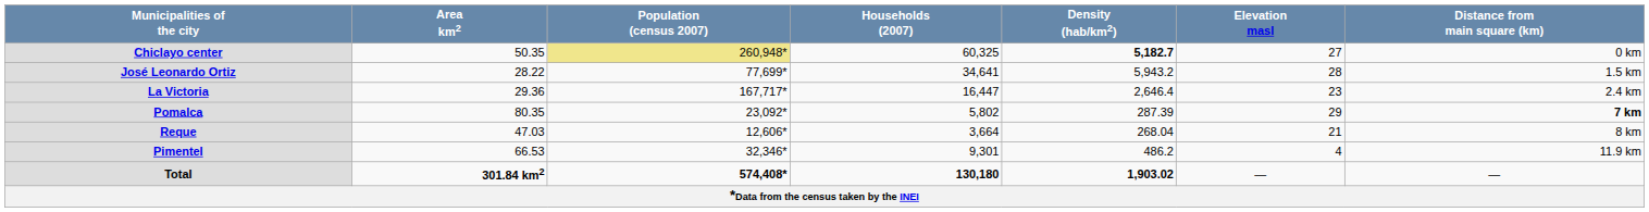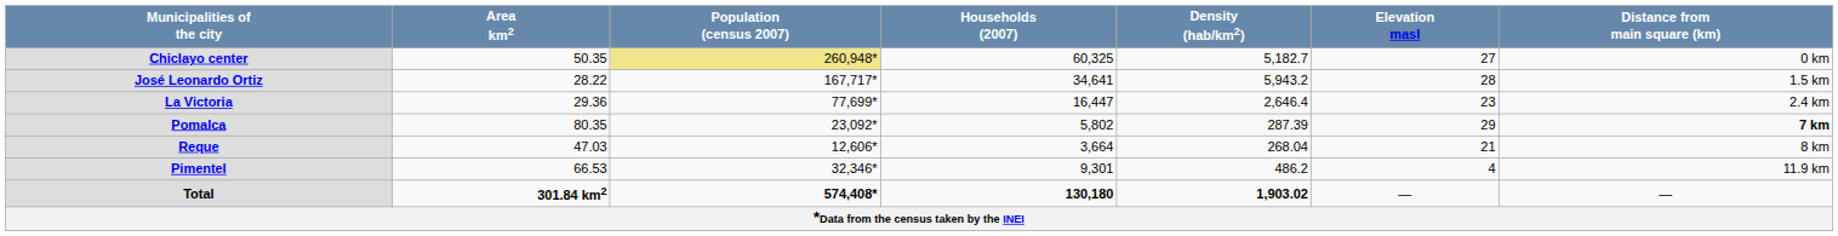Chiclayo center | Density (hab/km2): bold -> normal
José Leonardo Ortiz | Population (census 2007): 77,699* -> 167,717*
La Victoria | Population (census 2007): 167,717* -> 77,699*
